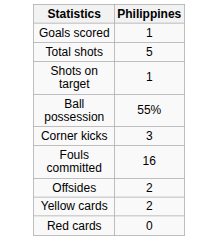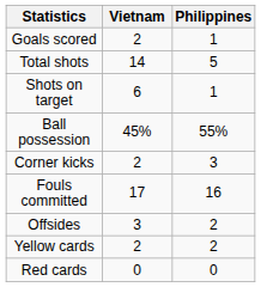+ column: Vietnam | 2 | 14 | 6 | 45% | 2 | 17 | 3 | 2 | 0
